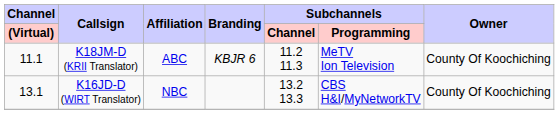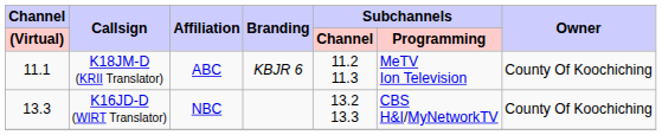K16JD-D (WIRT Translator) | Channel / (Virtual): 13.1 -> 13.3
